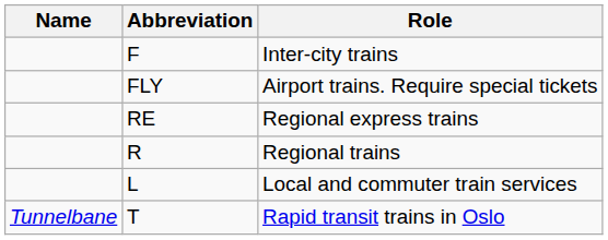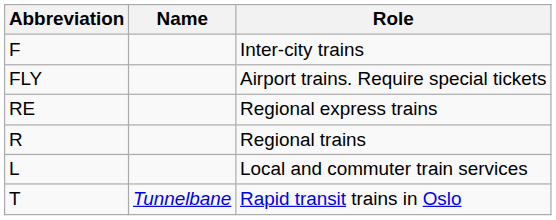columns swapped: Name <-> Abbreviation
